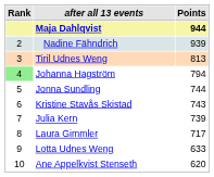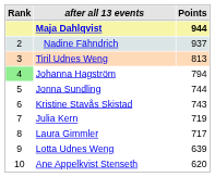Nadine Fähndrich | Points: 939 -> 937
Julia Kern | Points: 739 -> 719
Lotta Udnes Weng | Points: 633 -> 639
